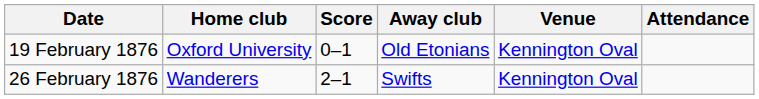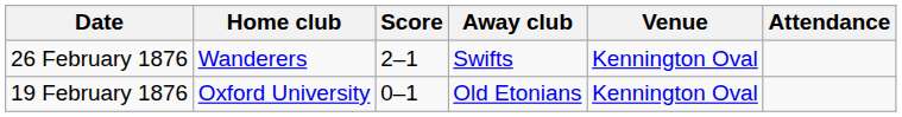rows swapped: 19 February 1876 <-> 26 February 1876
